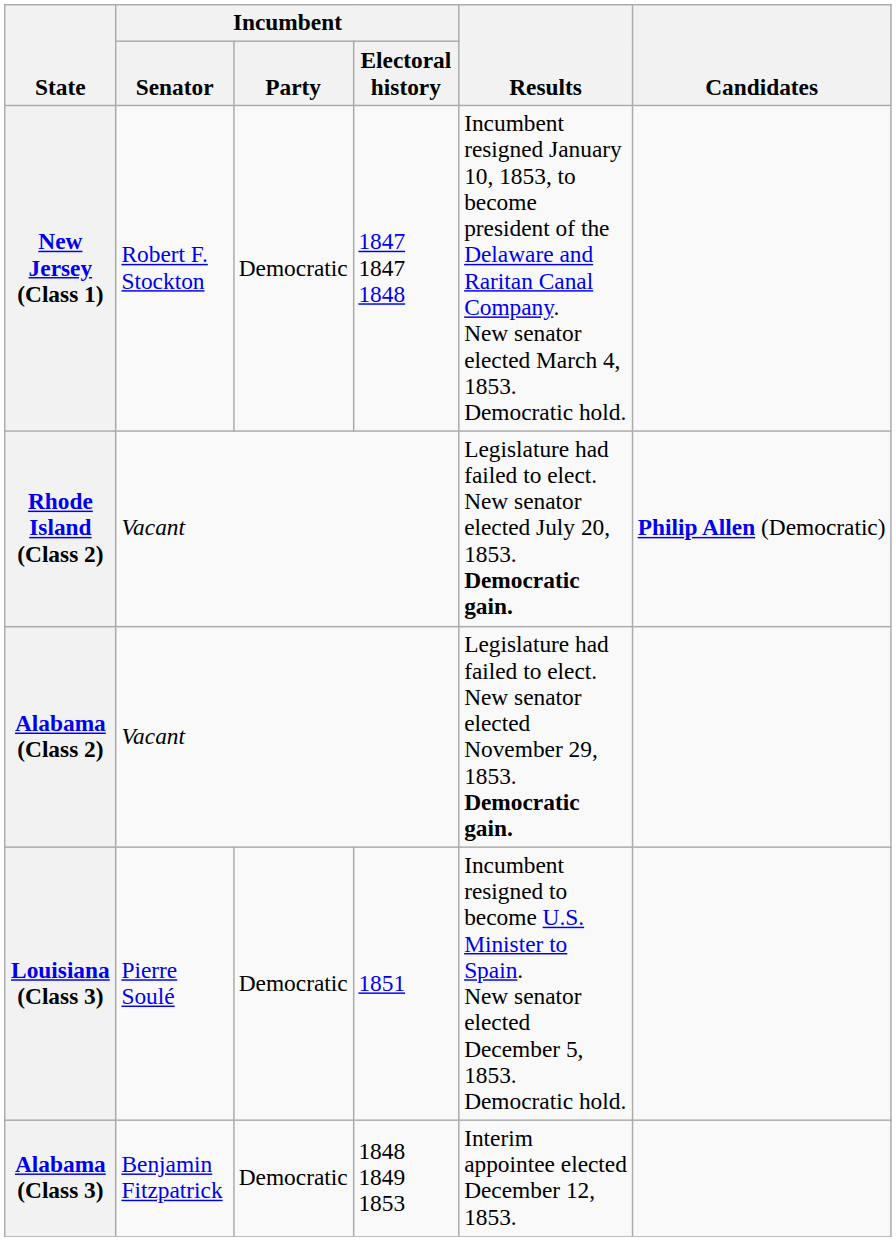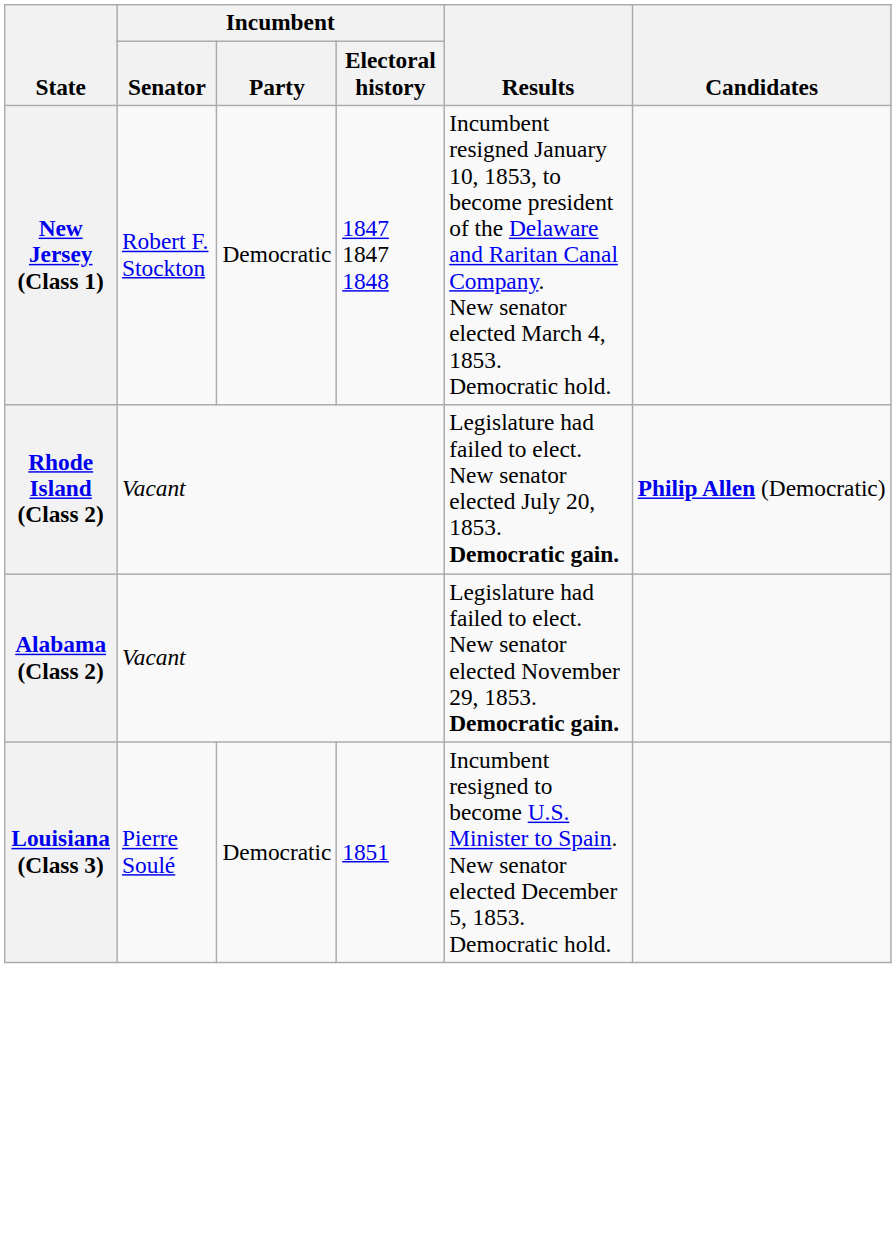- row: Alabama (Class 3) | Benjamin Fitzpatrick | Democratic | 1848 1849 1853 | Interim appointee elected December 12, 1853.
